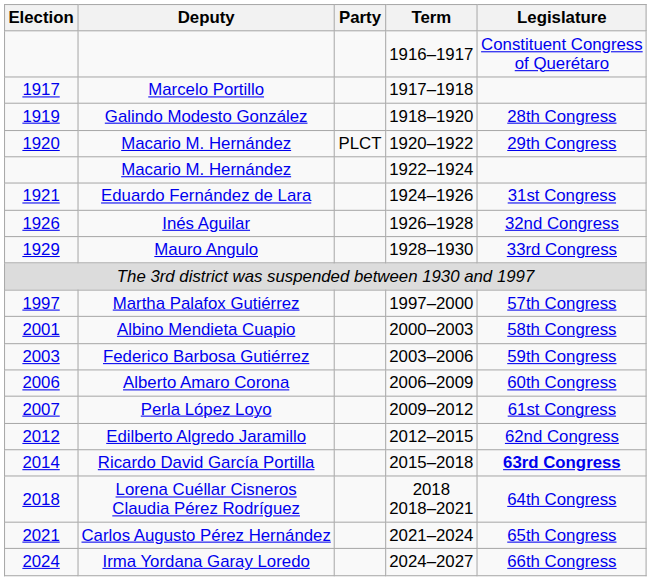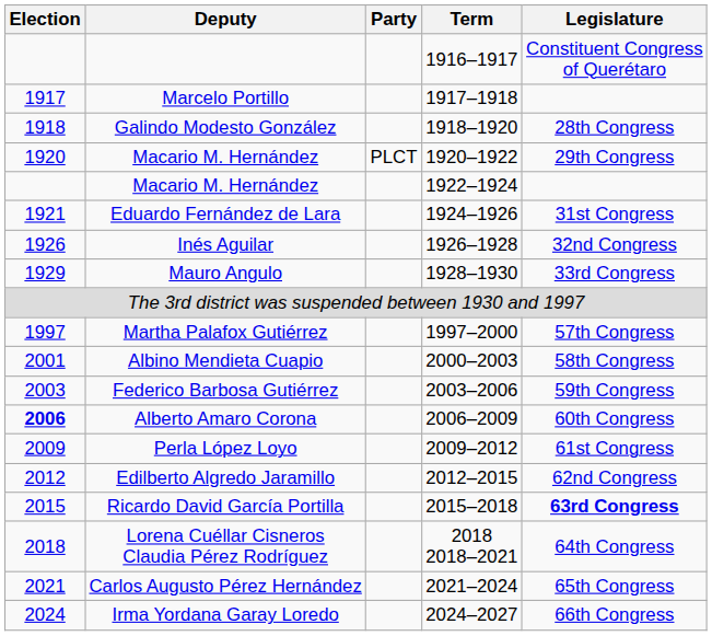Galindo Modesto González | Election: 1919 -> 1918
Alberto Amaro Corona | Election: normal -> bold
Perla López Loyo | Election: 2007 -> 2009
Ricardo David García Portilla | Election: 2014 -> 2015
